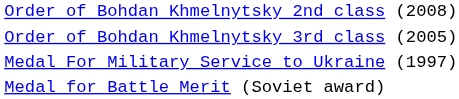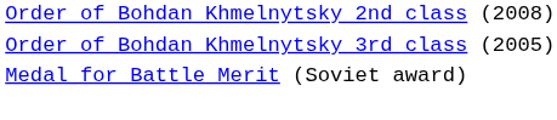- row: Medal For Military Service to Ukraine (1997)
